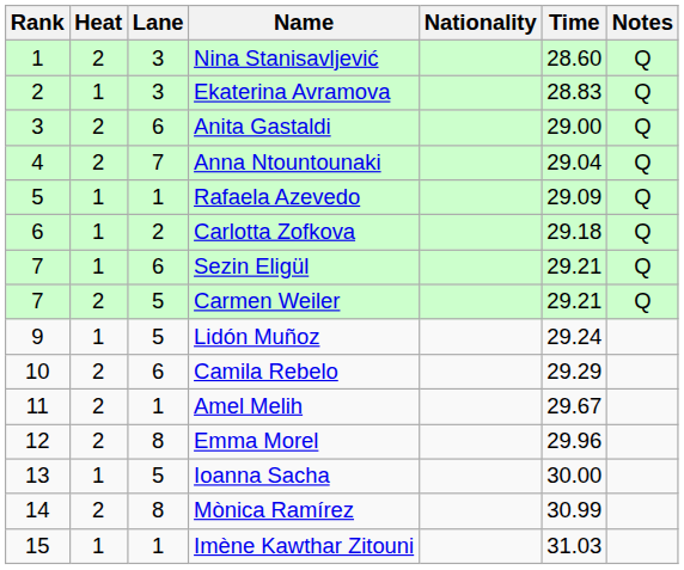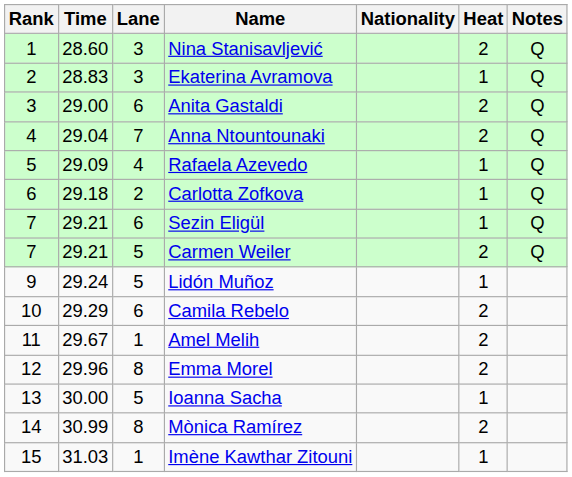columns swapped: Heat <-> Time
Rafaela Azevedo | Lane: 1 -> 4
